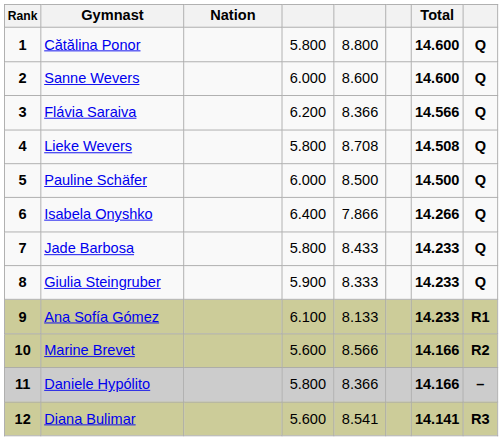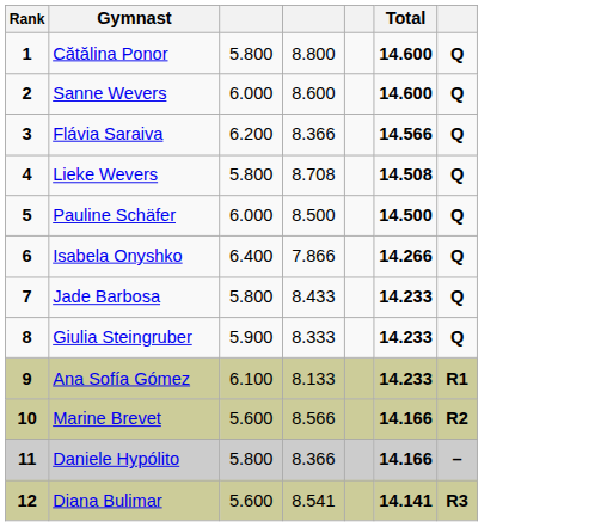- column: Nation
